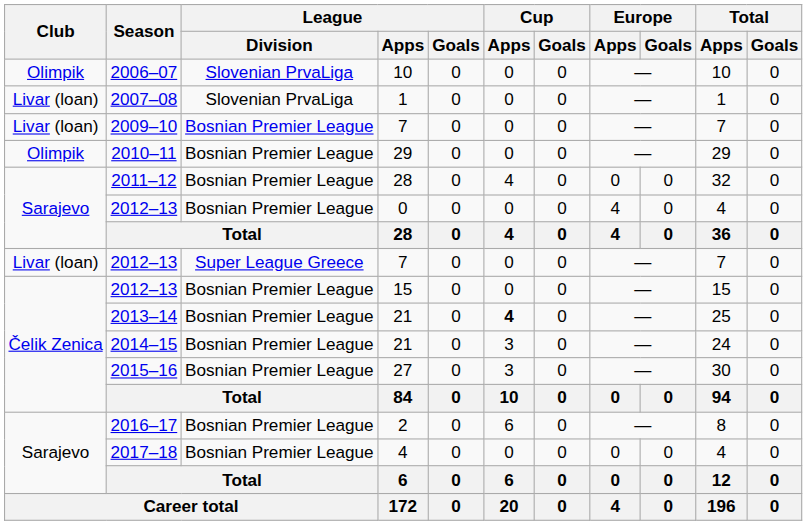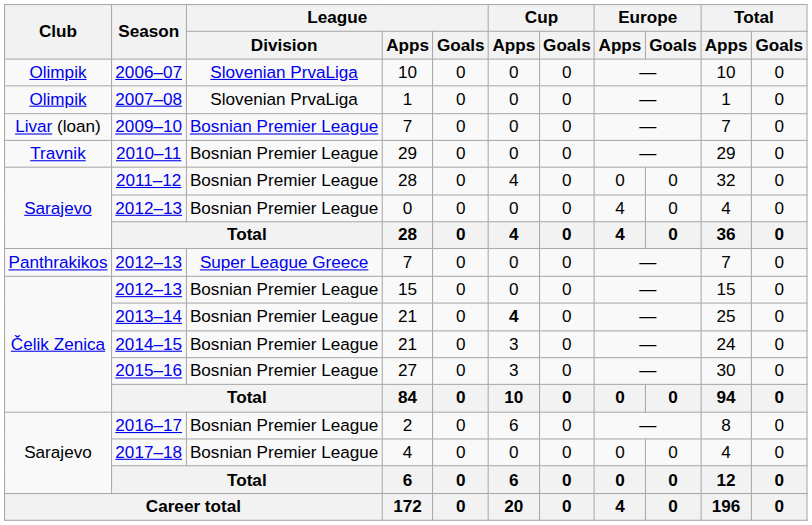2007–08 | Club: Livar (loan) -> Olimpik
2010–11 | Club: Olimpik -> Travnik
2012–13 / 7 | Club: Livar (loan) -> Panthrakikos
